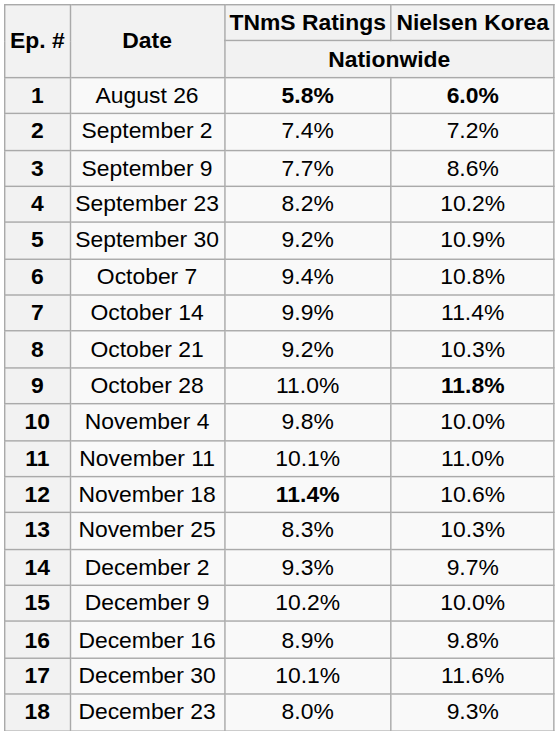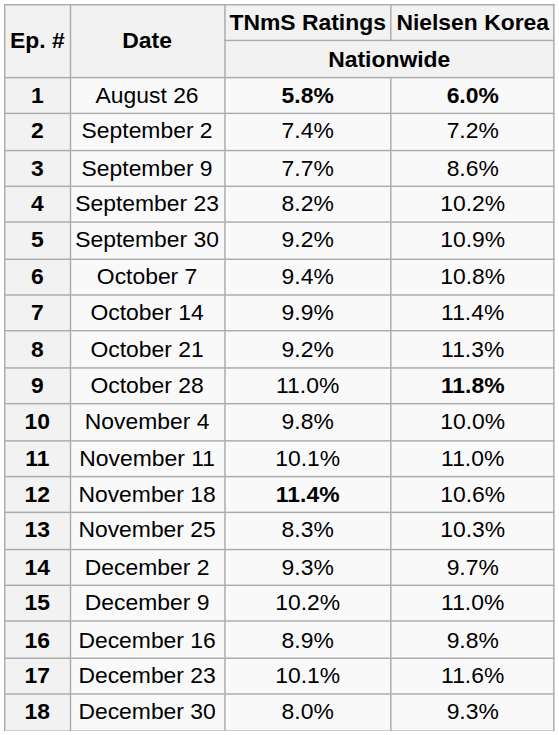8 | Nielsen Korea / Nationwide: 10.3% -> 11.3%
15 | Nielsen Korea / Nationwide: 10.0% -> 11.0%
17 | Date: December 30 -> December 23
18 | Date: December 23 -> December 30
